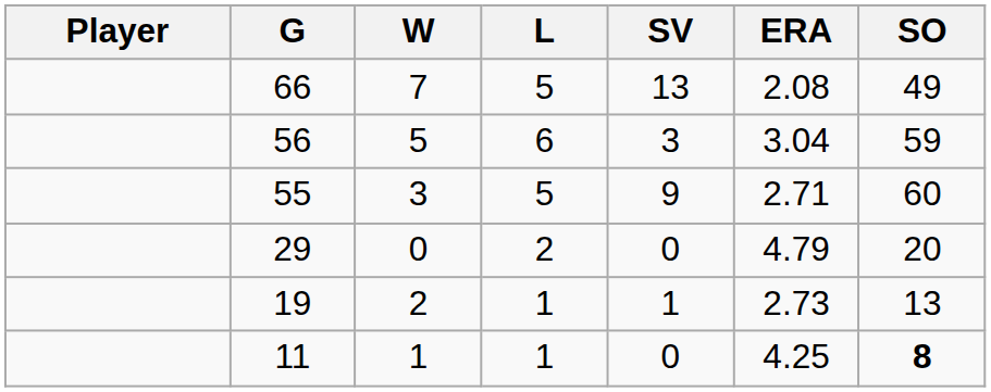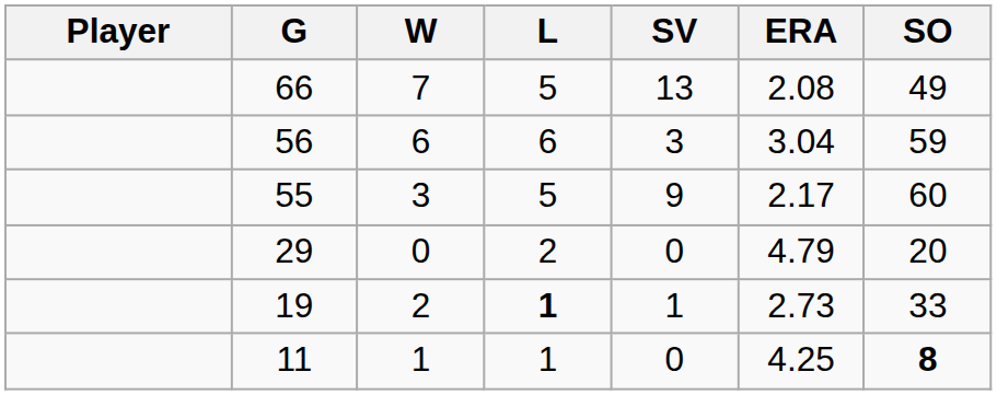56 | W: 5 -> 6
55 | ERA: 2.71 -> 2.17
19 | L: normal -> bold
19 | SO: 13 -> 33
